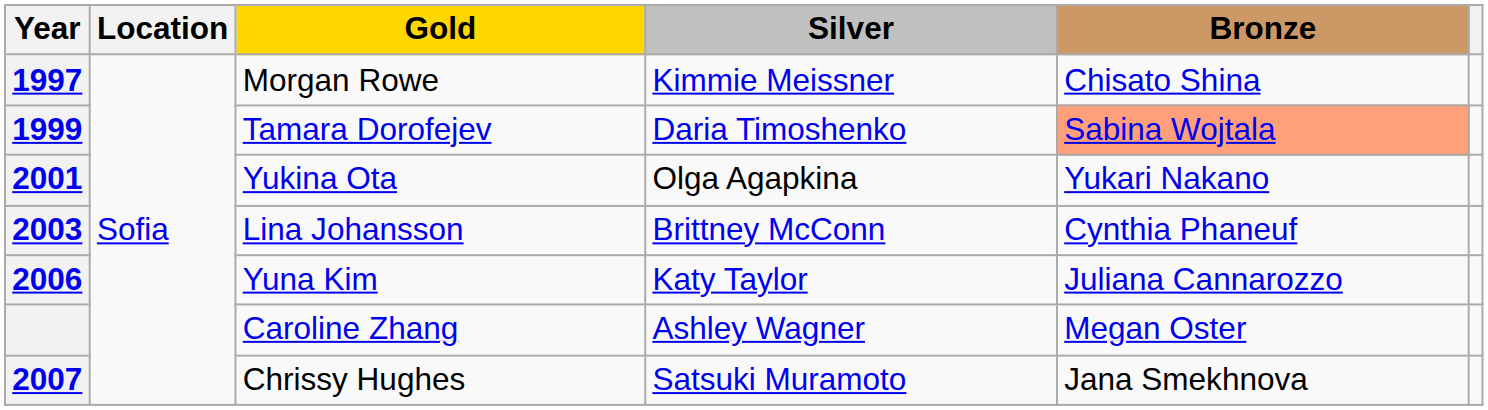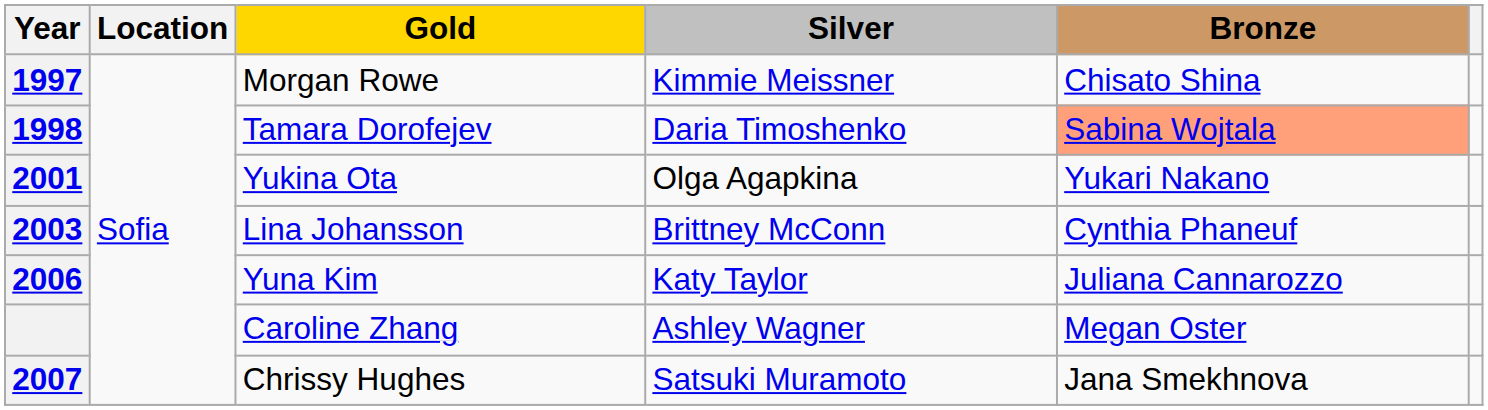Tamara Dorofejev | Year: 1999 -> 1998
